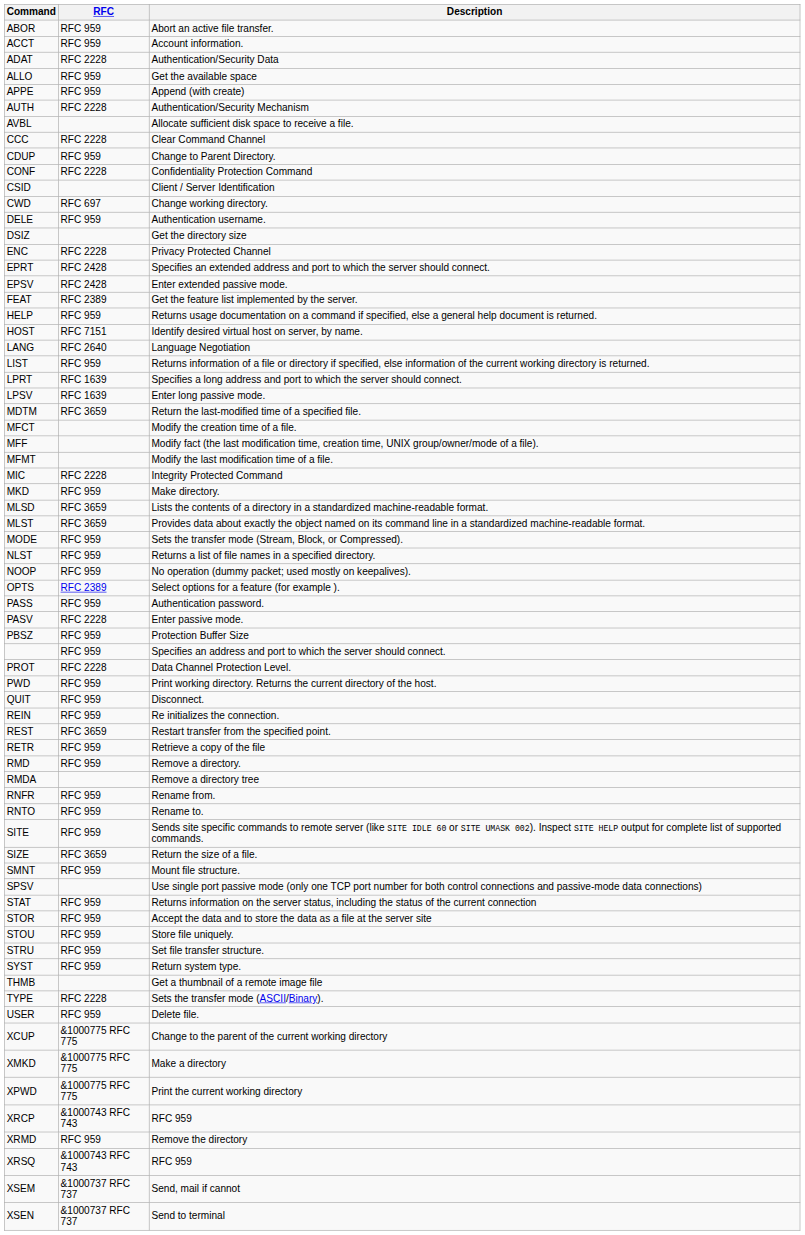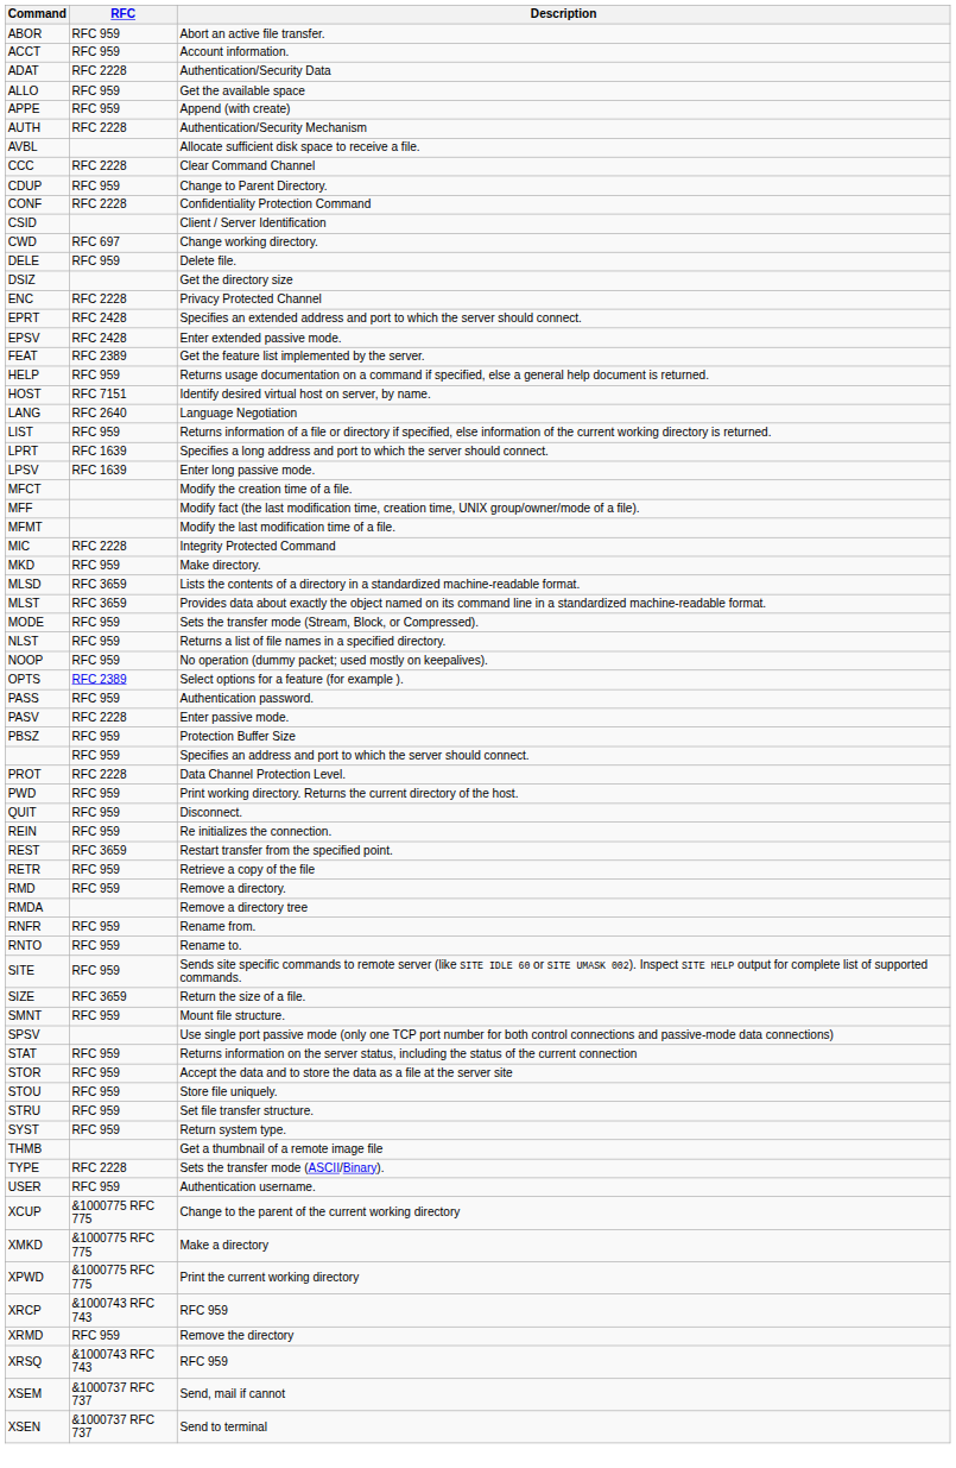DELE | Description: Authentication username. -> Delete file.
- row: MDTM | RFC 3659 | Return the last-modified time of a specified file.
USER | Description: Delete file. -> Authentication username.
